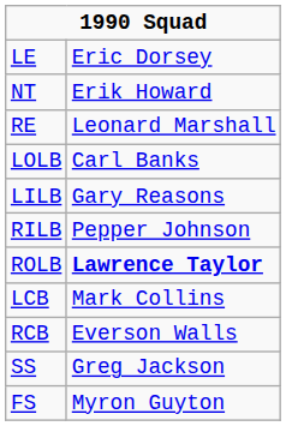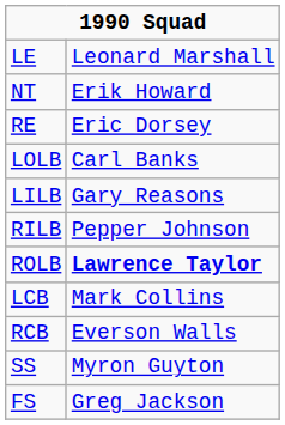LE | column 2: Eric Dorsey -> Leonard Marshall
RE | column 2: Leonard Marshall -> Eric Dorsey
SS | column 2: Greg Jackson -> Myron Guyton
FS | column 2: Myron Guyton -> Greg Jackson
